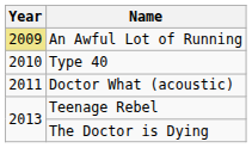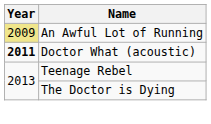- row: 2010 | Type 40
Doctor What (acoustic) | Year: normal -> bold
